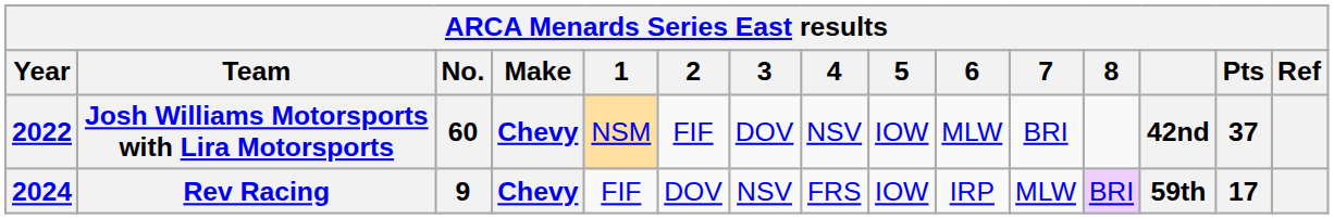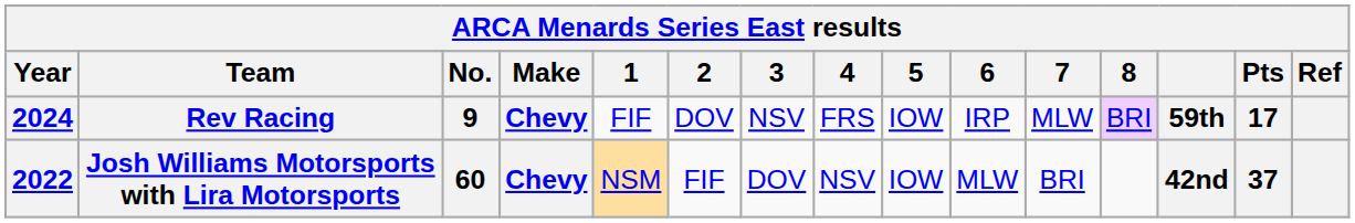rows swapped: Josh Williams Motorsports with Lira Motorsports <-> Rev Racing
